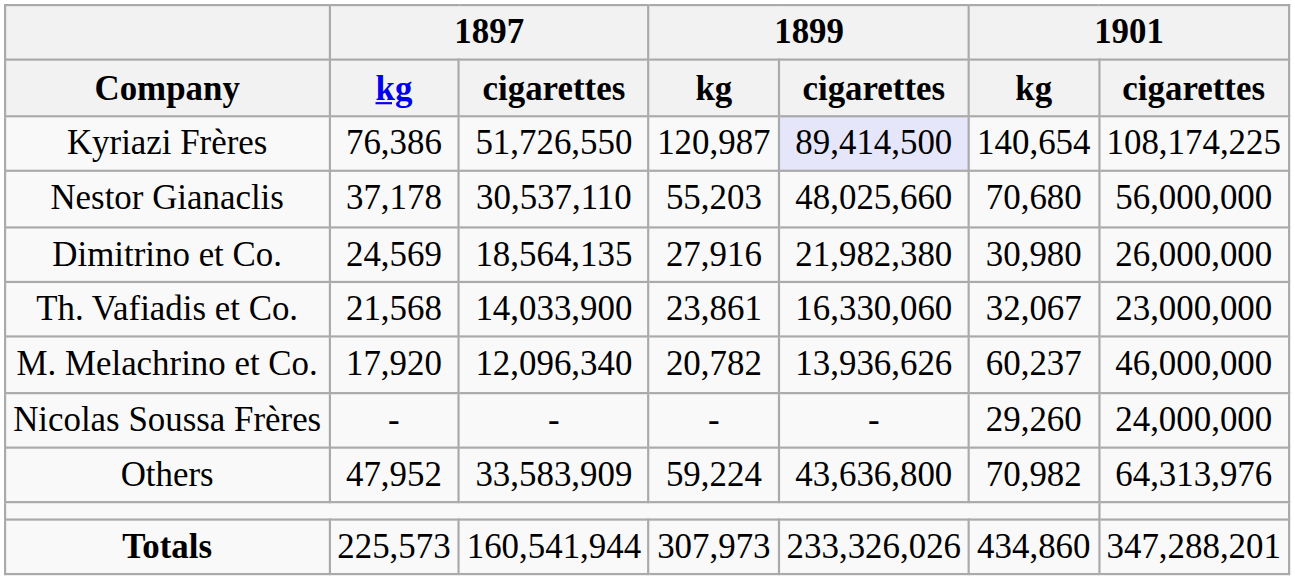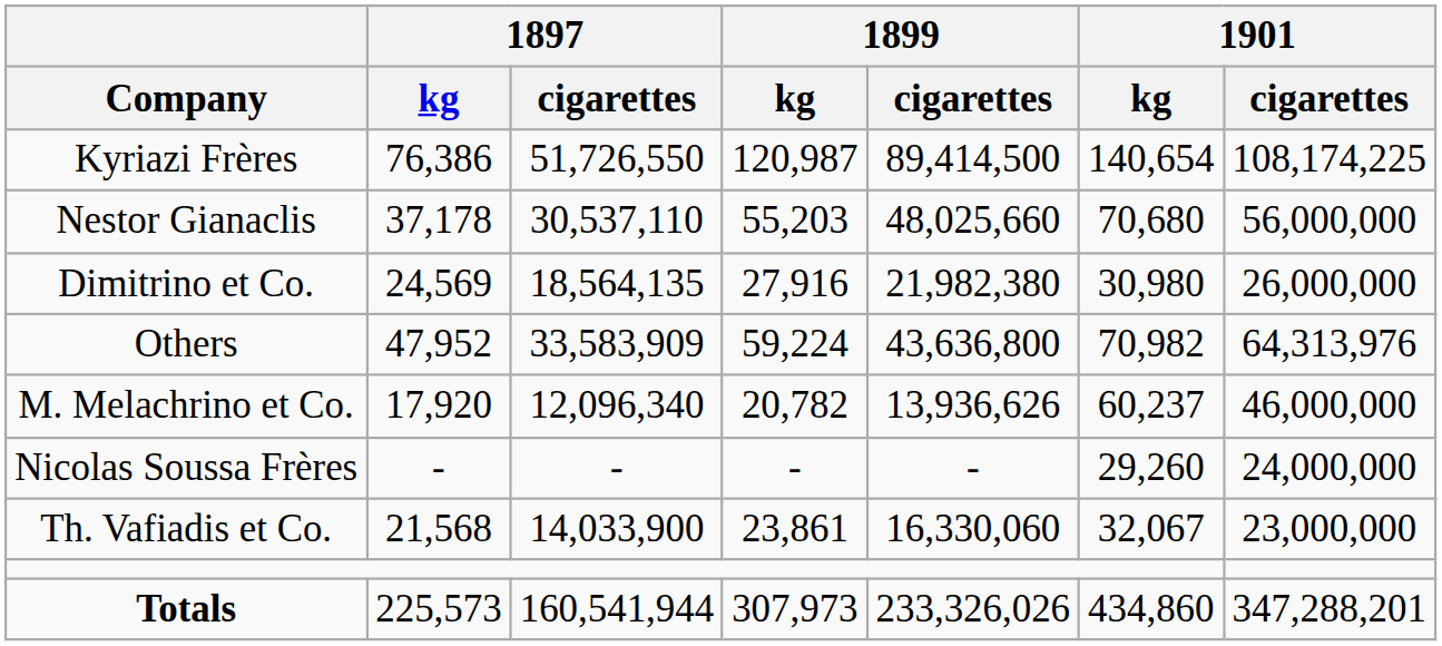Kyriazi Frères | 1899 / cigarettes: lavender background -> no background
rows swapped: Th. Vafiadis et Co. <-> Others
